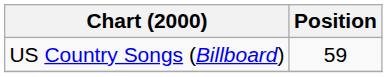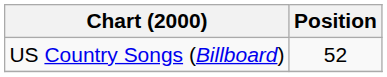US Country Songs (Billboard) | Position: 59 -> 52
